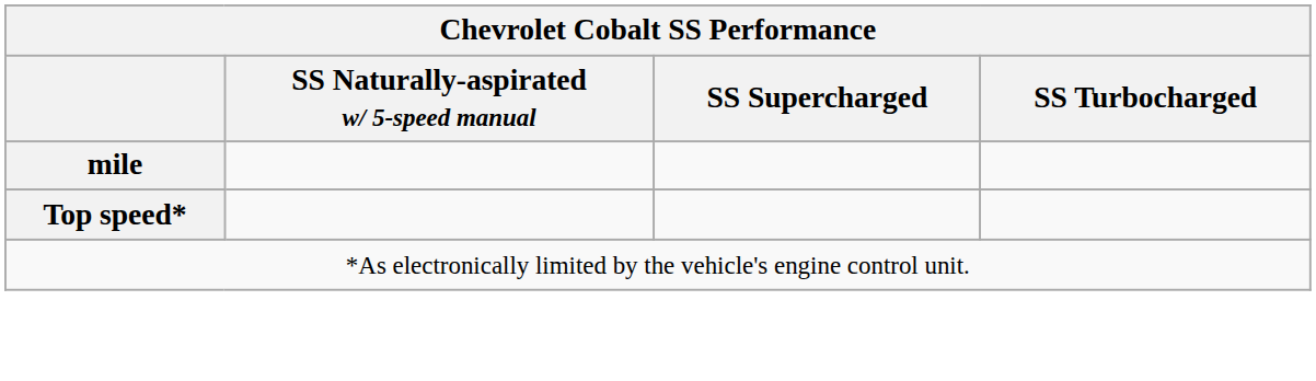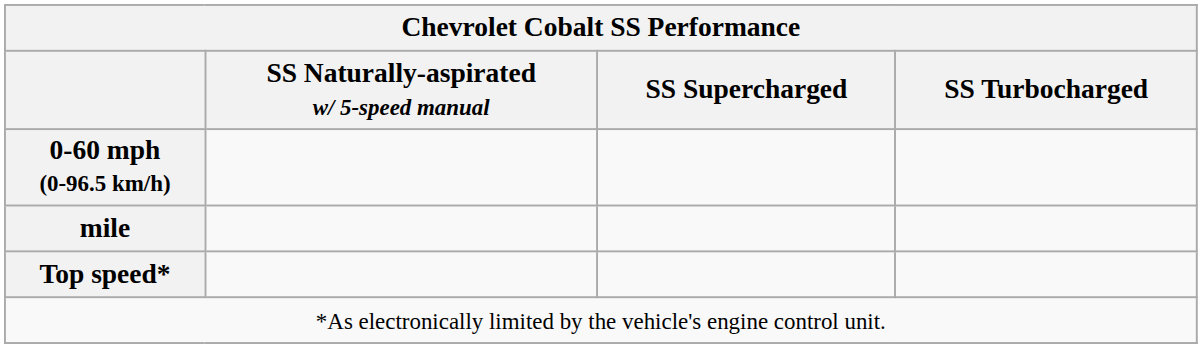+ row: 0-60 mph (0-96.5 km/h)
